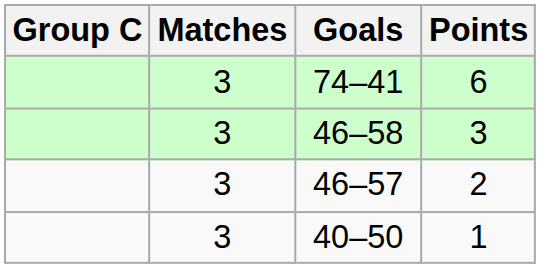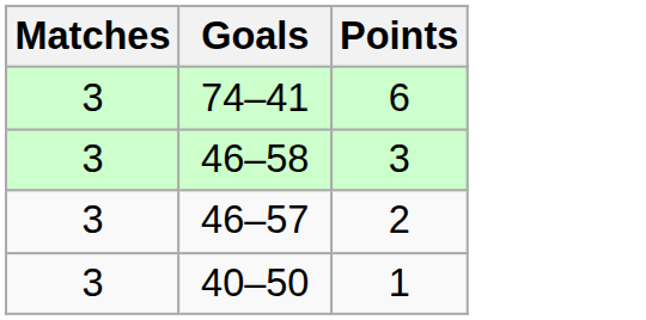- column: Group C
